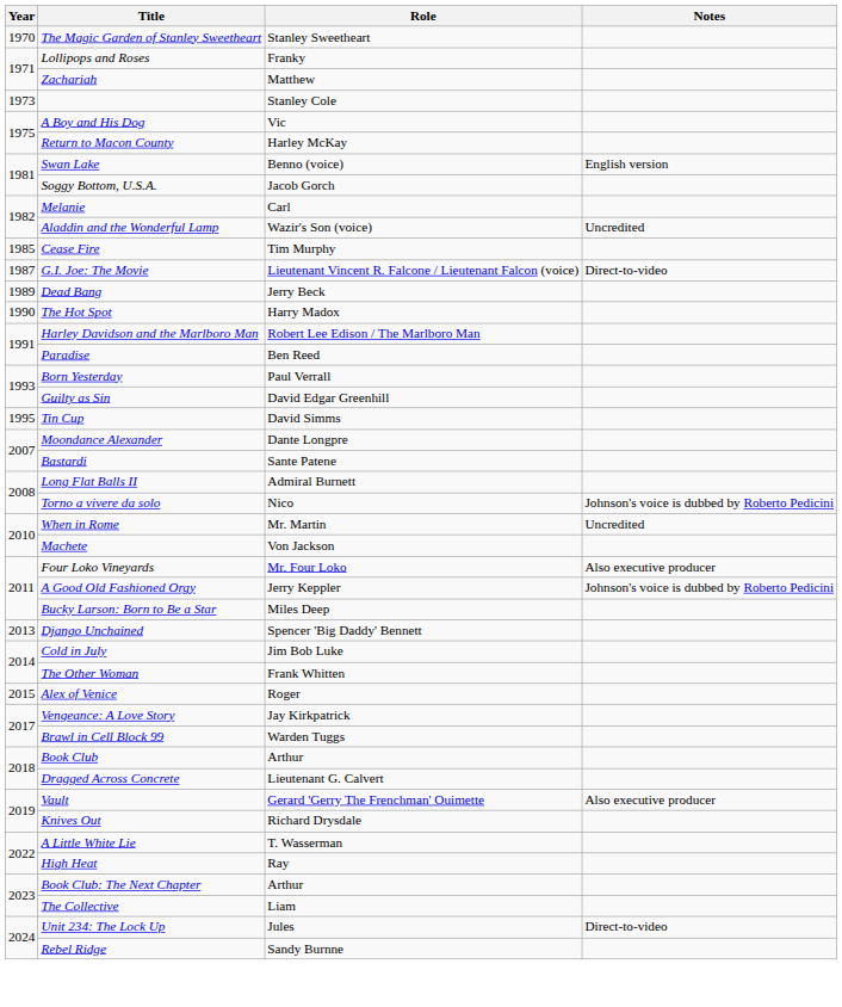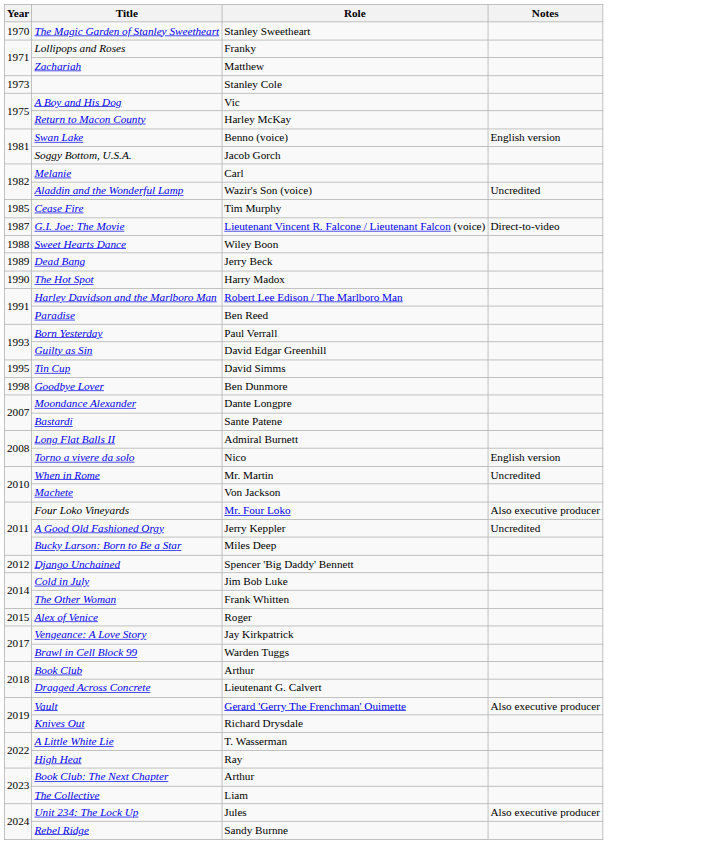+ row: 1988 | Sweet Hearts Dance | Wiley Boon
+ row: 1998 | Goodbye Lover | Ben Dunmore
Torno a vivere da solo | Notes: Johnson's voice is dubbed by Roberto Pedicini -> English version
A Good Old Fashioned Orgy | Notes: Johnson's voice is dubbed by Roberto Pedicini -> Uncredited
Django Unchained | Year: 2013 -> 2012
Unit 234: The Lock Up | Notes: Direct-to-video -> Also executive producer
